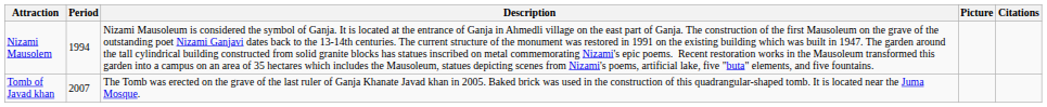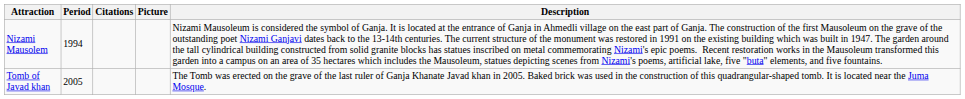columns swapped: Description <-> Citations
Tomb of Javad khan | Period: 2007 -> 2005
